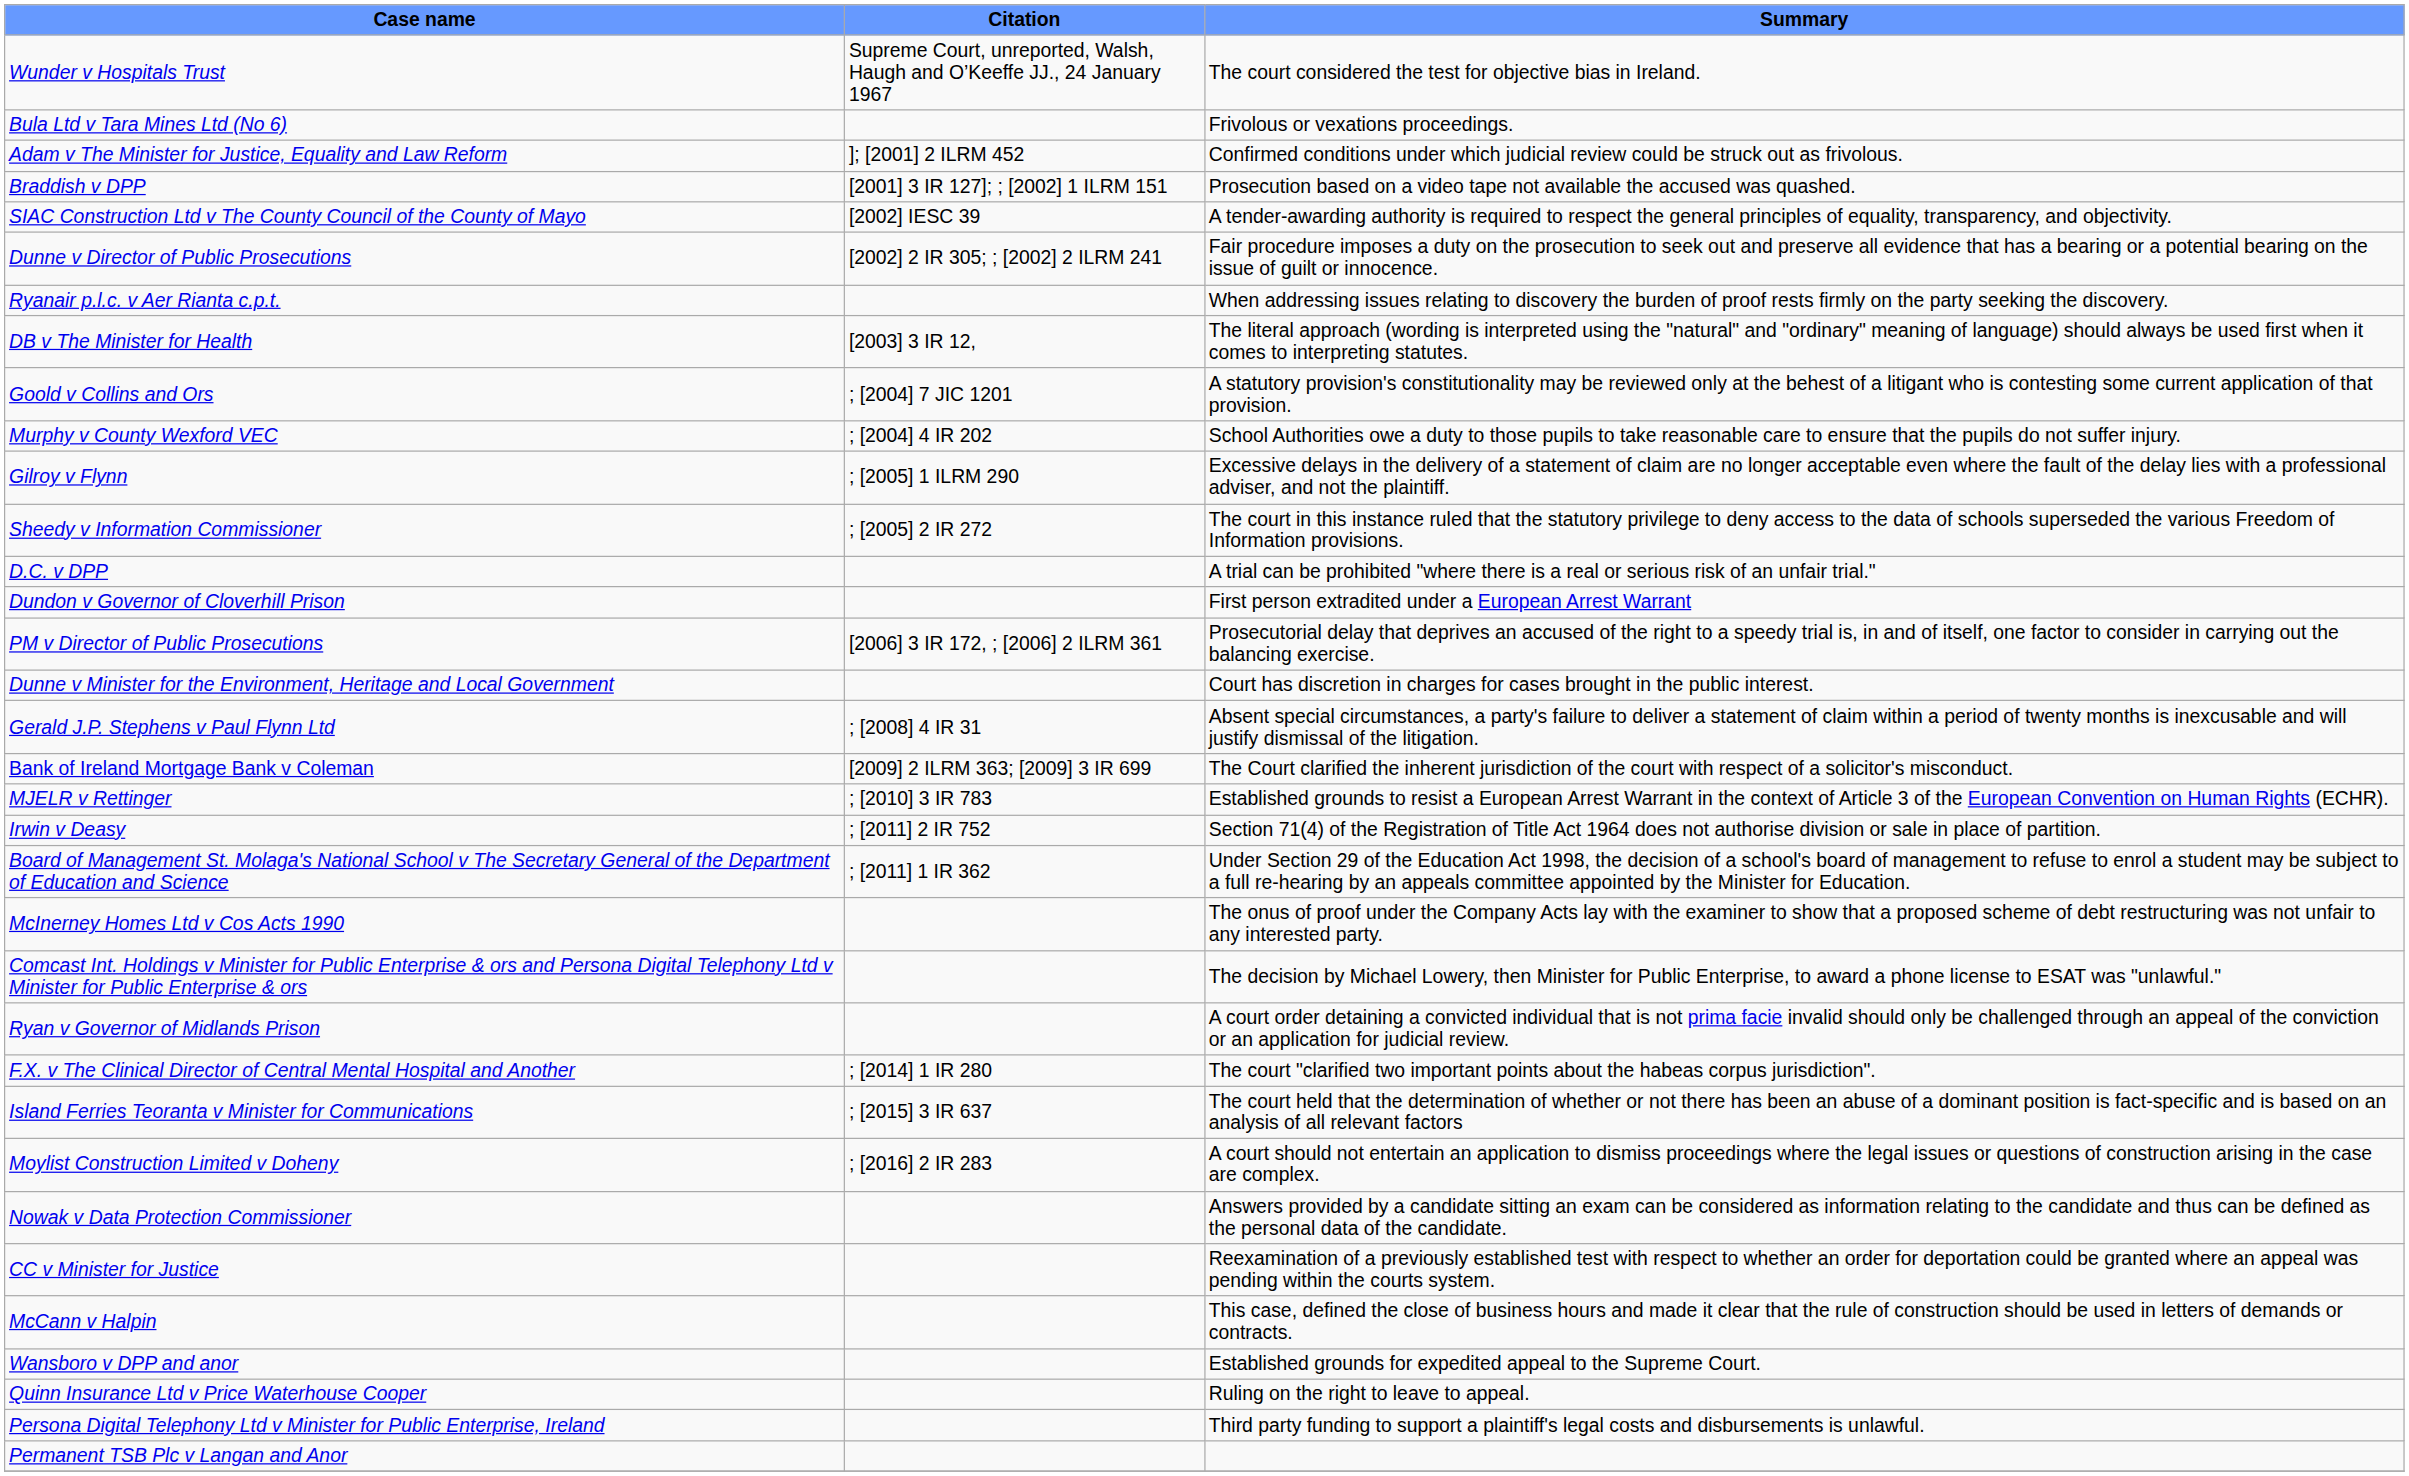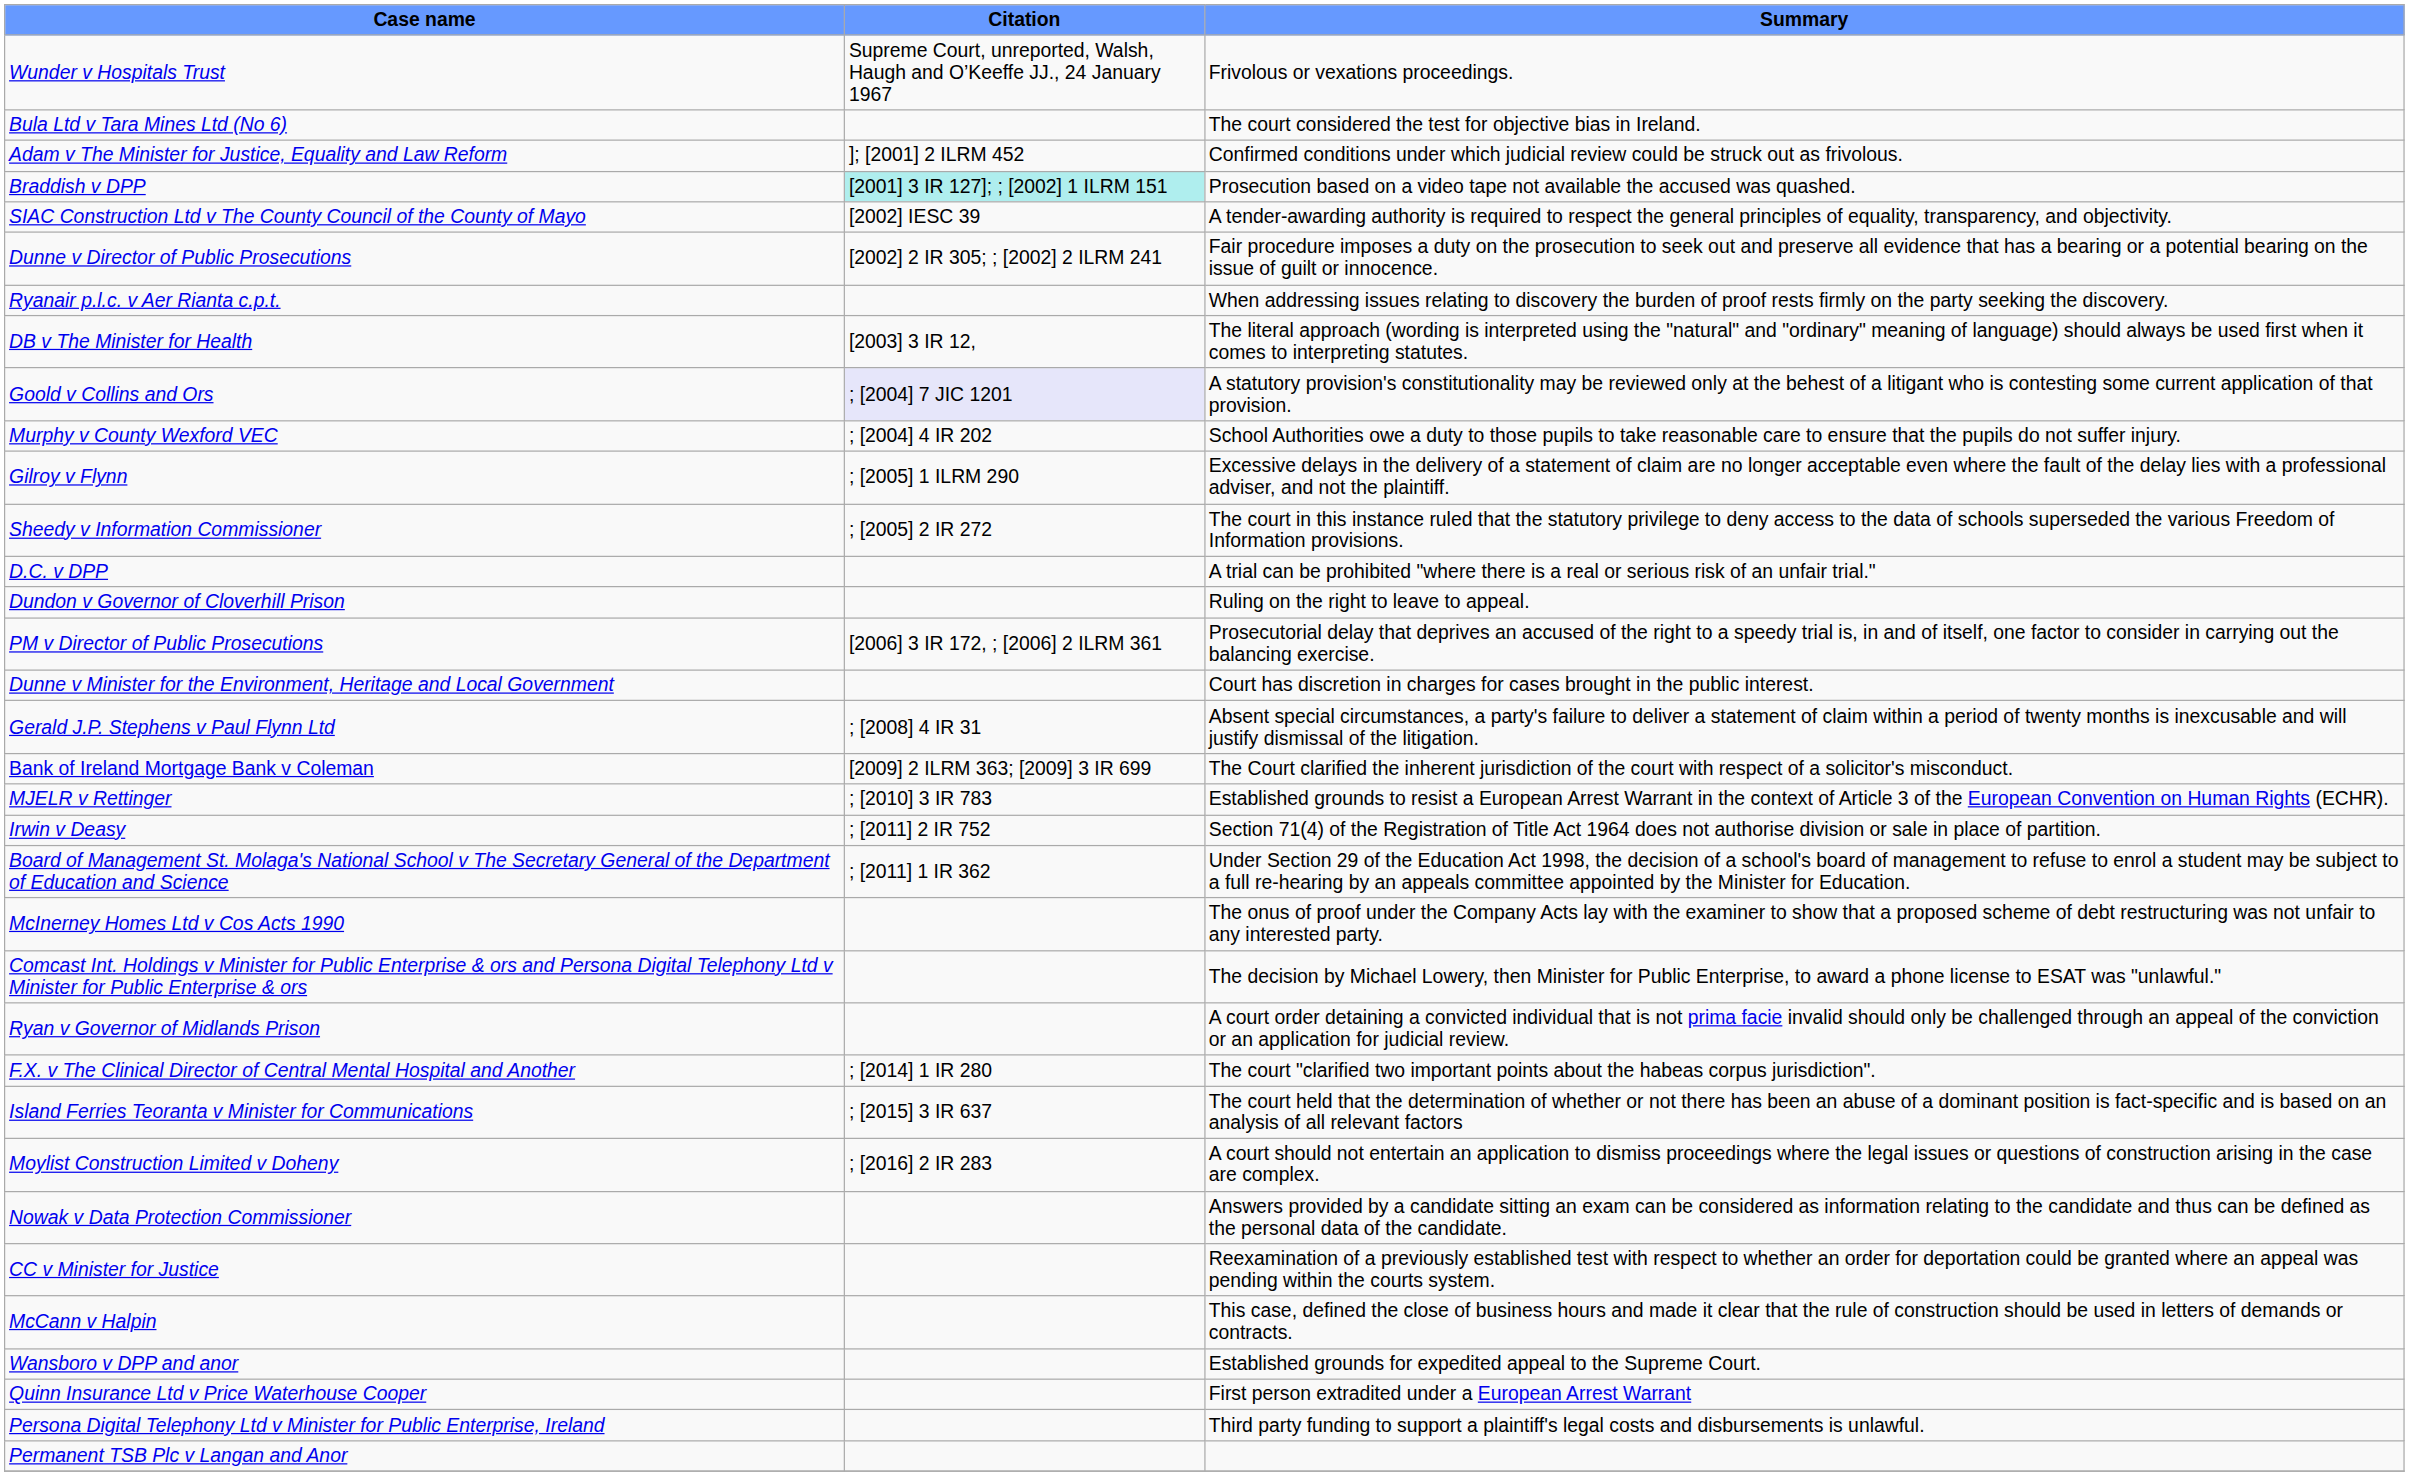Wunder v Hospitals Trust | Summary: The court considered the test for objective bias in Ireland. -> Frivolous or vexations proceedings.
Bula Ltd v Tara Mines Ltd (No 6) | Summary: Frivolous or vexations proceedings. -> The court considered the test for objective bias in Ireland.
Braddish v DPP | Citation: no background -> paleturquoise background
Goold v Collins and Ors | Citation: no background -> lavender background
Dundon v Governor of Cloverhill Prison | Summary: First person extradited under a European Arrest Warrant -> Ruling on the right to leave to appeal.
Quinn Insurance Ltd v Price Waterhouse Cooper | Summary: Ruling on the right to leave to appeal. -> First person extradited under a European Arrest Warrant
